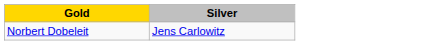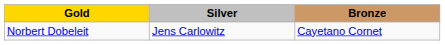+ column: Bronze | Cayetano Cornet
